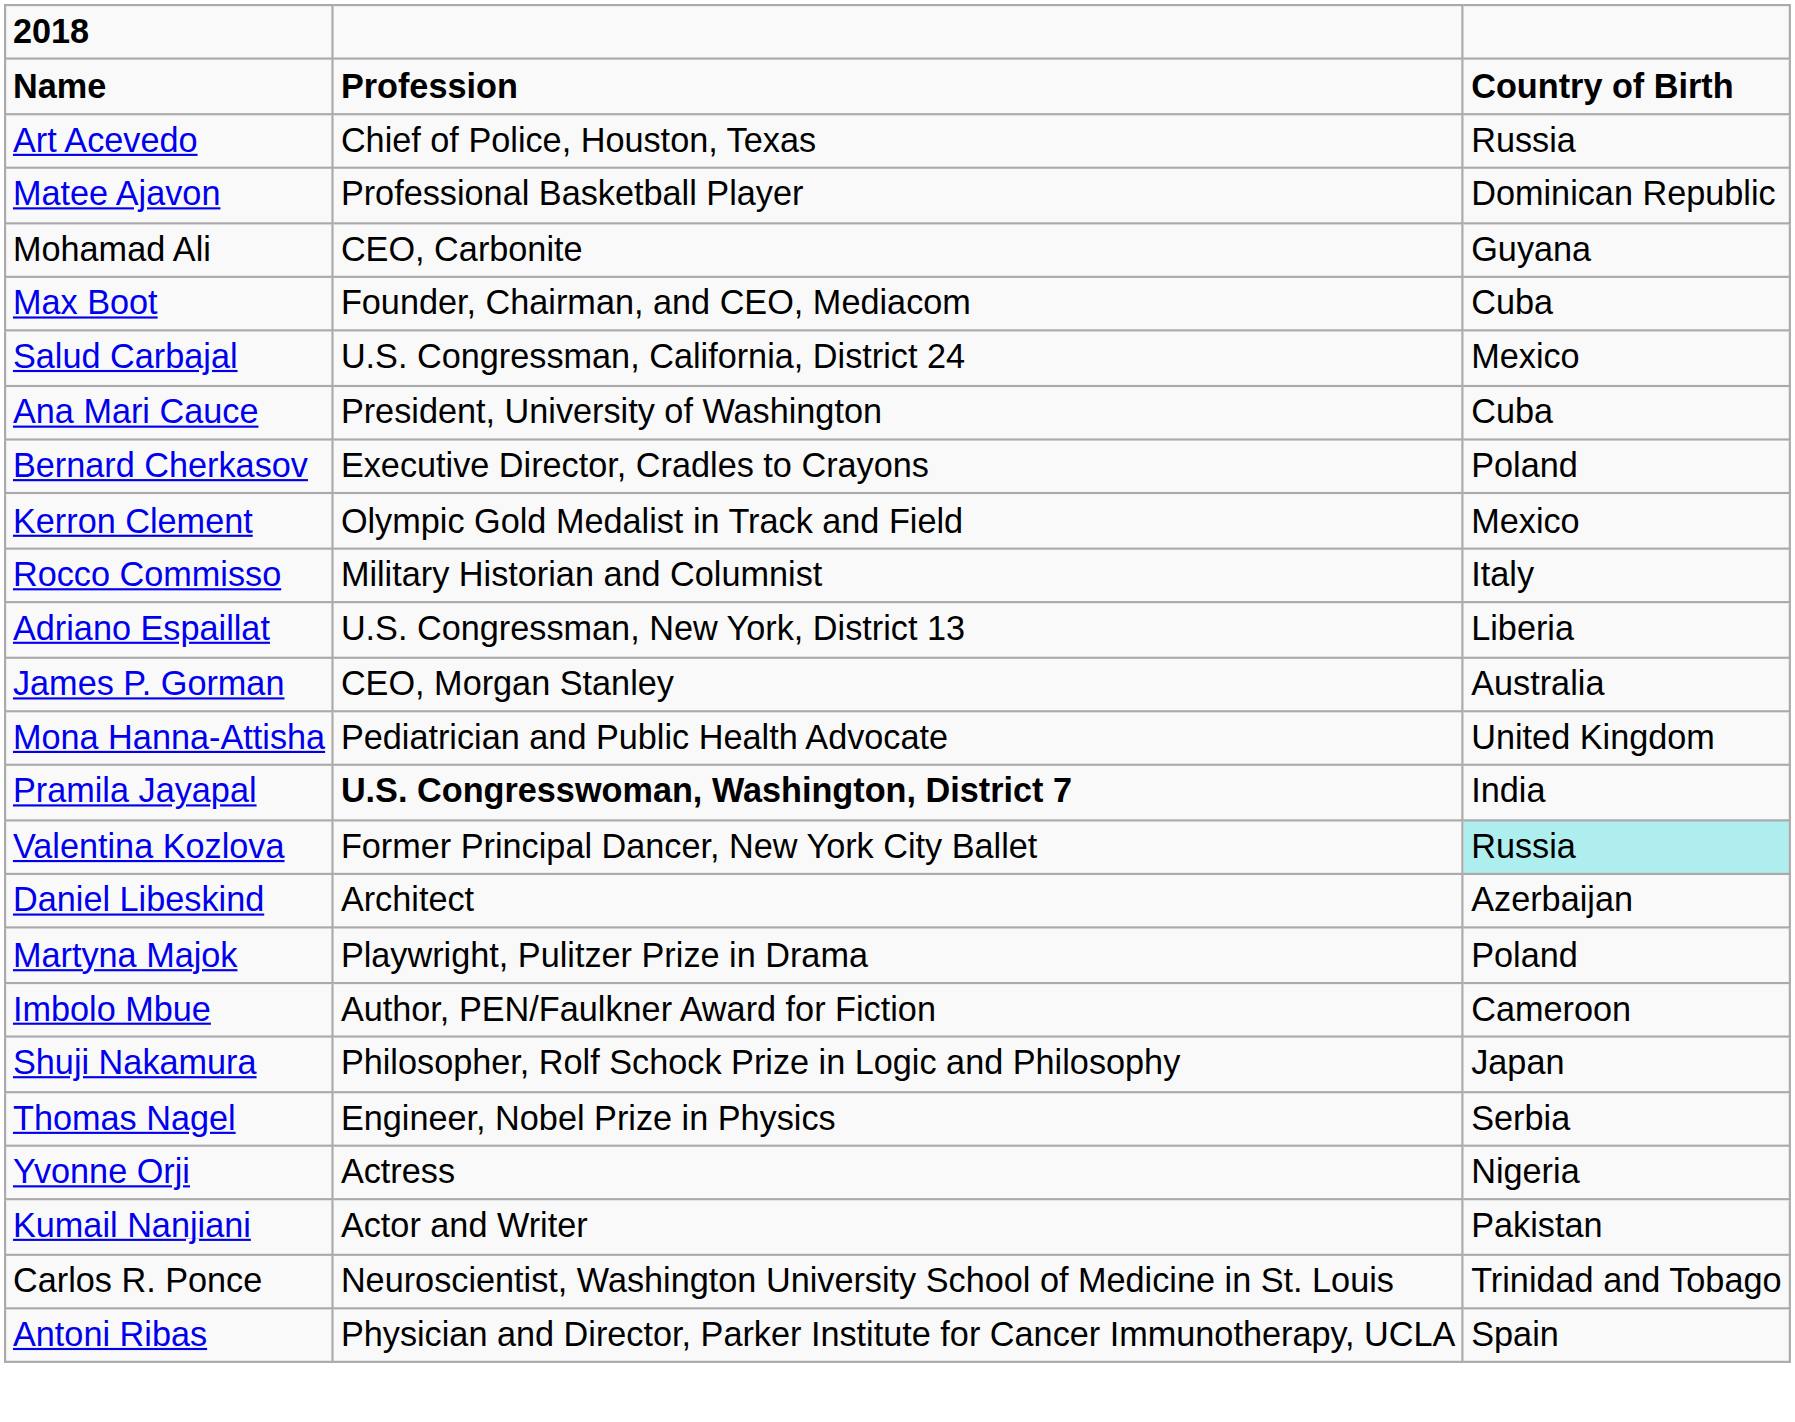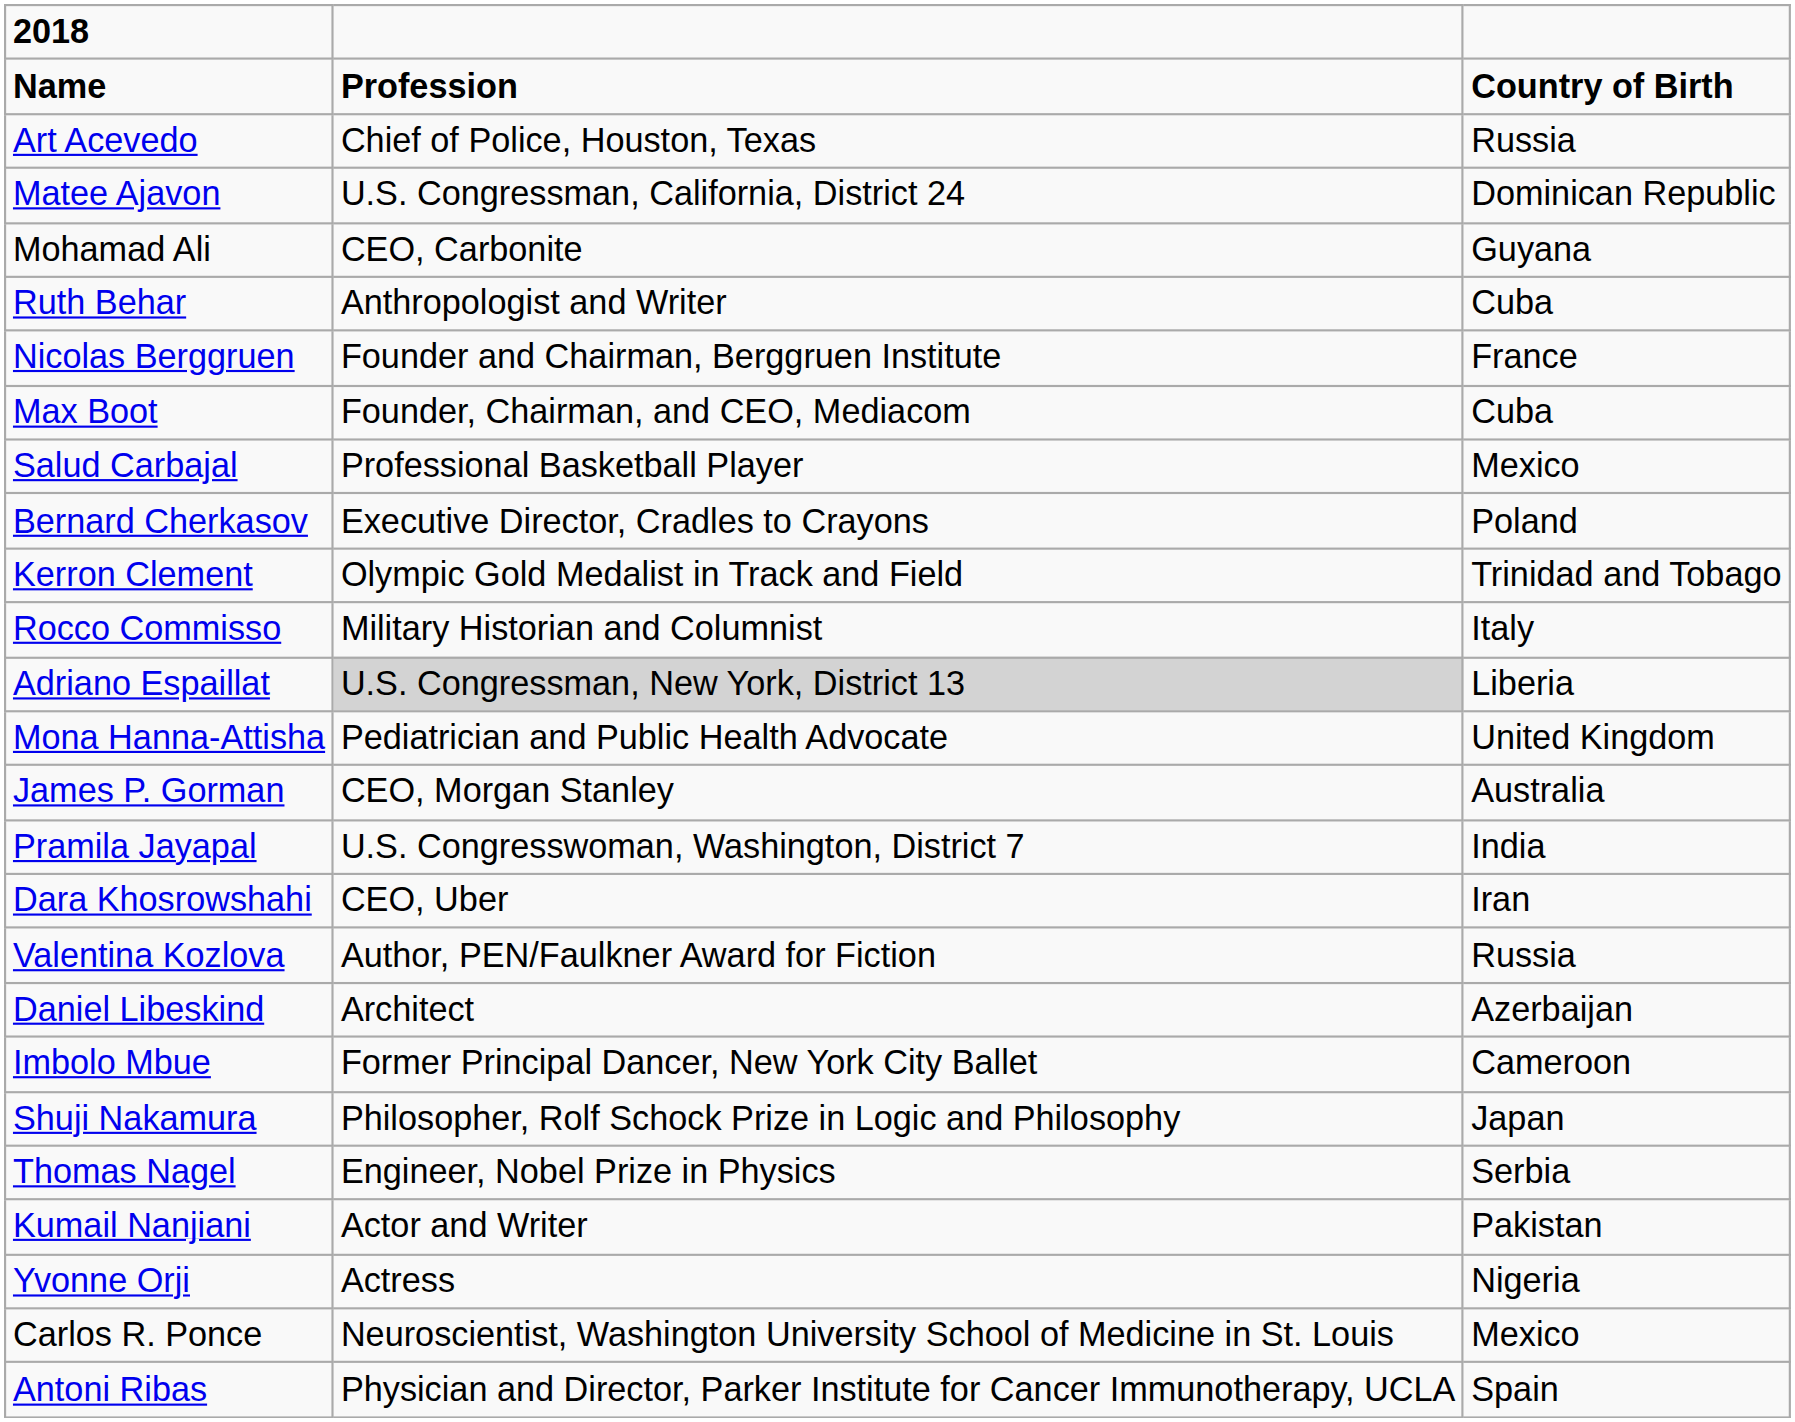Matee Ajavon | column 2: Professional Basketball Player -> U.S. Congressman, California, District 24
+ row: Ruth Behar | Anthropologist and Writer | Cuba
+ row: Nicolas Berggruen | Founder and Chairman, Berggruen Institute | France
Salud Carbajal | column 2: U.S. Congressman, California, District 24 -> Professional Basketball Player
- row: Ana Mari Cauce | President, University of Washington | Cuba
Kerron Clement | column 3: Mexico -> Trinidad and Tobago
Adriano Espaillat | column 2: no background -> lightgrey background
rows swapped: Mona Hanna-Attisha <-> James P. Gorman
Pramila Jayapal | column 2: bold -> normal
+ row: Dara Khosrowshahi | CEO, Uber | Iran
Valentina Kozlova | column 2: Former Principal Dancer, New York City Ballet -> Author, PEN/Faulkner Award for Fiction
Valentina Kozlova | column 3: paleturquoise background -> no background
- row: Martyna Majok | Playwright, Pulitzer Prize in Drama | Poland
Imbolo Mbue | column 2: Author, PEN/Faulkner Award for Fiction -> Former Principal Dancer, New York City Ballet
rows swapped: Kumail Nanjiani <-> Yvonne Orji
Carlos R. Ponce | column 3: Trinidad and Tobago -> Mexico
